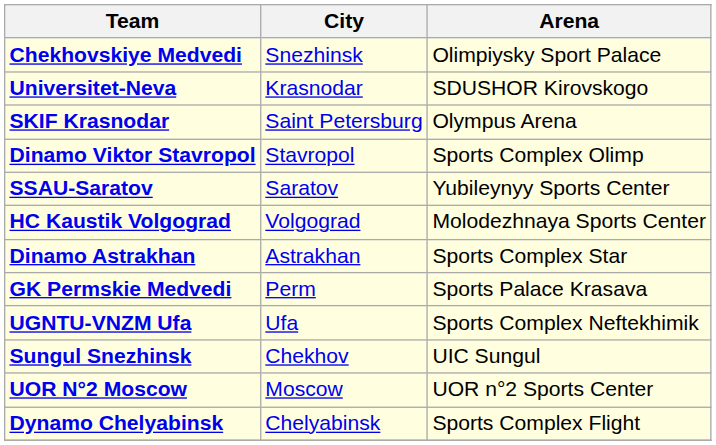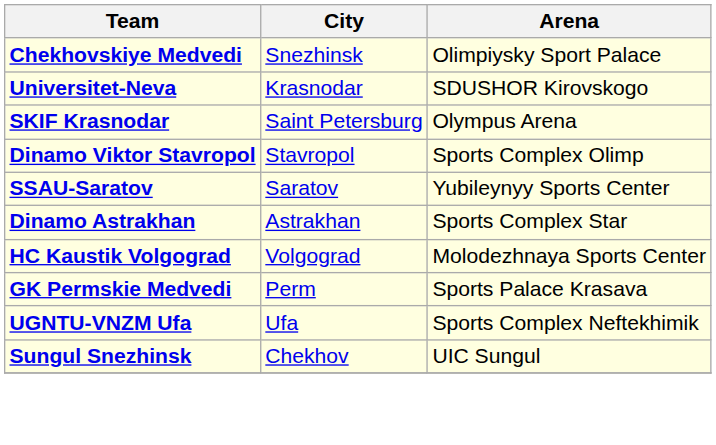rows swapped: Dinamo Astrakhan <-> HC Kaustik Volgograd
- row: UOR N°2 Moscow | Moscow | UOR n°2 Sports Center
- row: Dynamo Chelyabinsk | Chelyabinsk | Sports Complex Flight
